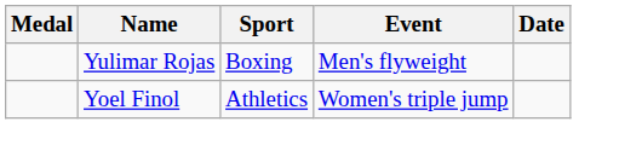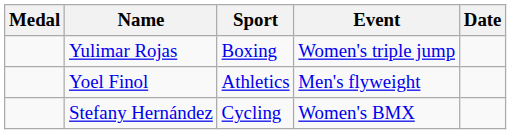Yulimar Rojas | Event: Men's flyweight -> Women's triple jump
Yoel Finol | Event: Women's triple jump -> Men's flyweight
+ row: Stefany Hernández | Cycling | Women's BMX
